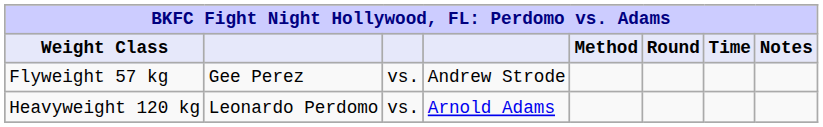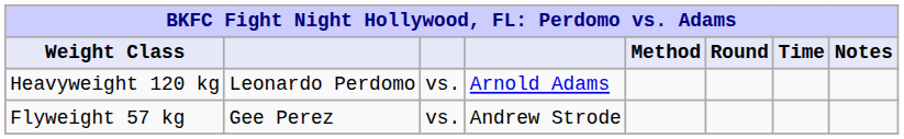rows swapped: Heavyweight 120 kg <-> Flyweight 57 kg
